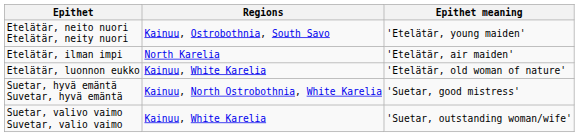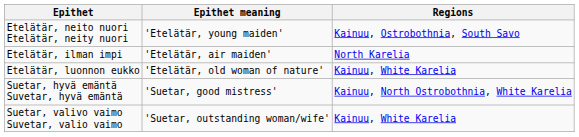columns swapped: Epithet meaning <-> Regions
